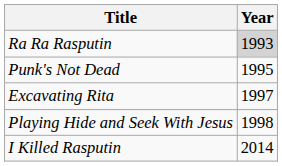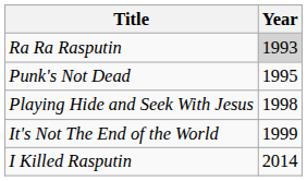- row: Excavating Rita | 1997
+ row: It's Not The End of the World | 1999
